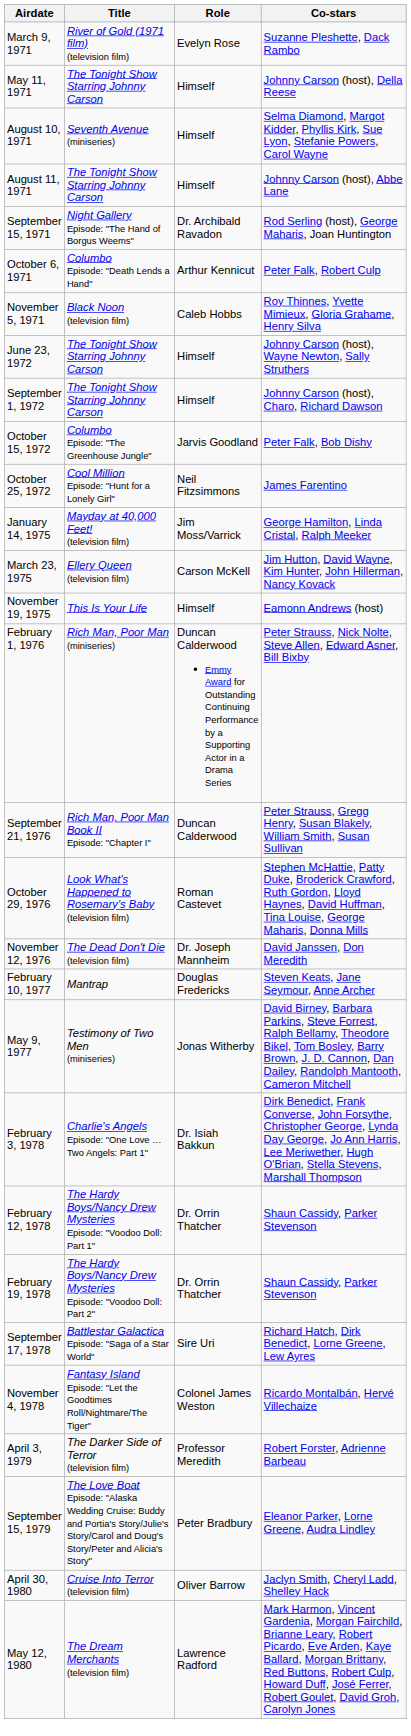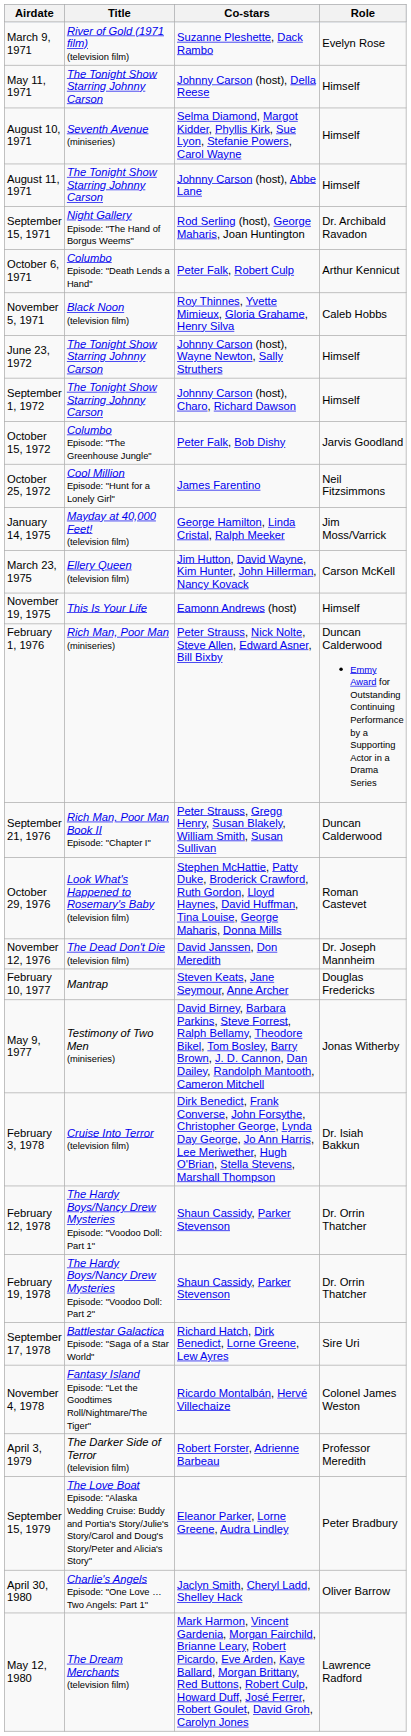columns swapped: Role <-> Co-stars
February 3, 1978 | Title: Charlie's Angels Episode: "One Love … Two Angels: Part 1" -> Cruise Into Terror (television film)
April 30, 1980 | Title: Cruise Into Terror (television film) -> Charlie's Angels Episode: "One Love … Two Angels: Part 1"
